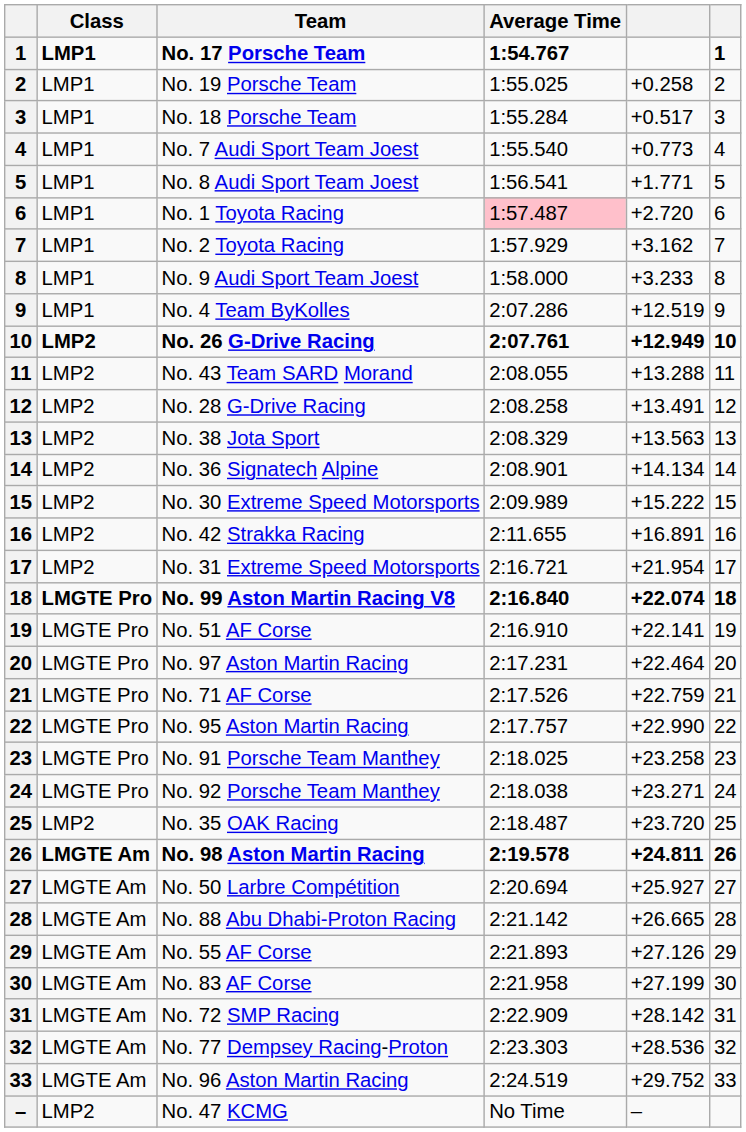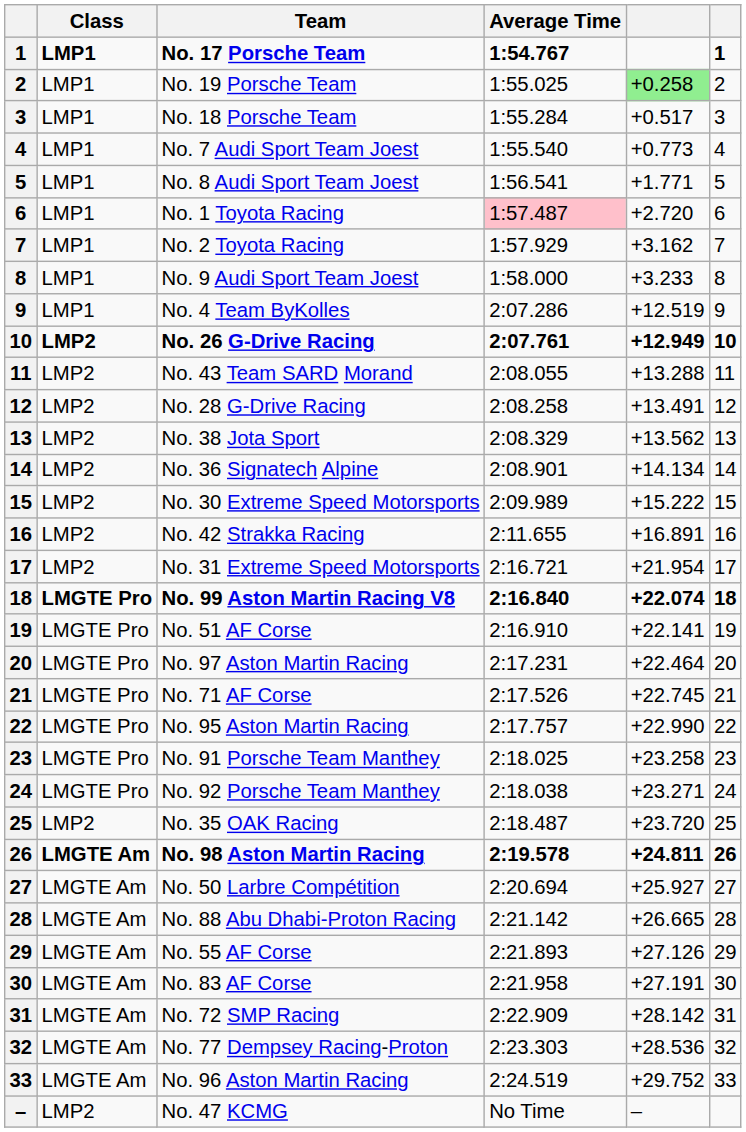No. 19 Porsche Team | column 5: no background -> lightgreen background
No. 38 Jota Sport | column 5: +13.563 -> +13.562
No. 71 AF Corse | column 5: +22.759 -> +22.745
No. 83 AF Corse | column 5: +27.199 -> +27.191
